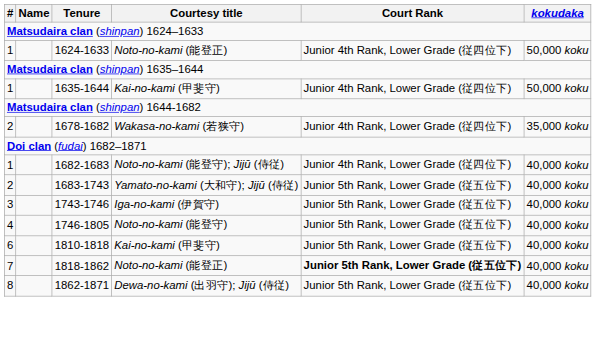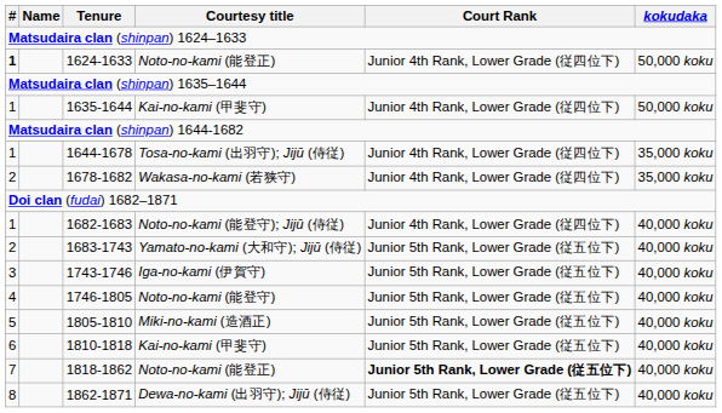1624-1633 | #: normal -> bold
+ row: 1 | 1644-1678 | Tosa-no-kami (出羽守); Jijū (侍従) | Junior 4th Rank, Lower Grade (従四位下) | 35,000 koku
+ row: 5 | 1805-1810 | Miki-no-kami (造酒正) | Junior 5th Rank, Lower Grade (従五位下) | 40,000 koku
